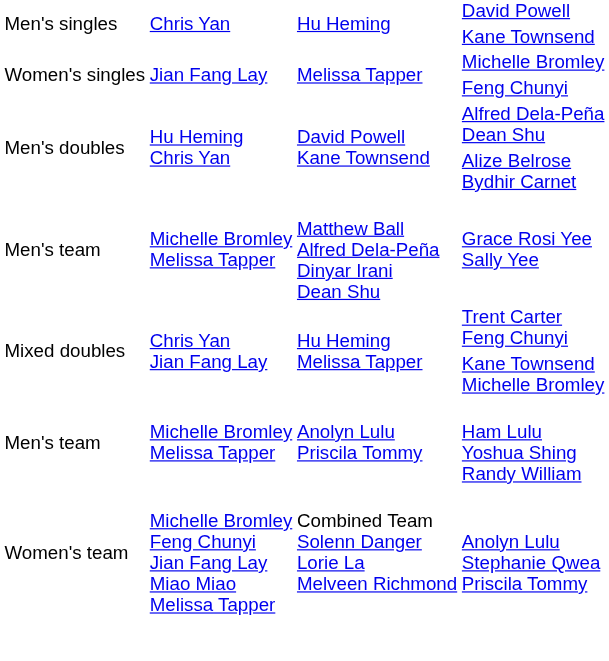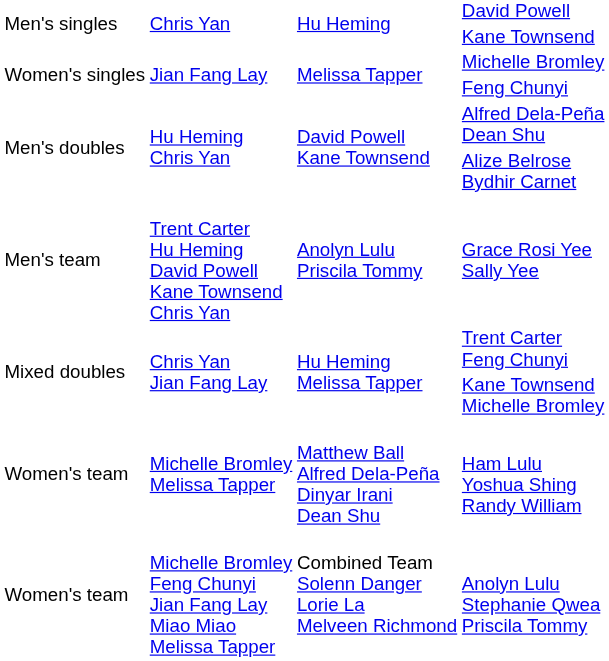Grace Rosi Yee Sally Yee | column 2: Michelle Bromley Melissa Tapper -> Trent Carter Hu Heming David Powell Kane Townsend Chris Yan
Grace Rosi Yee Sally Yee | column 3: Matthew Ball Alfred Dela-Peña Dinyar Irani Dean Shu -> Anolyn Lulu Priscila Tommy
Ham Lulu Yoshua Shing Randy William | column 1: Men's team -> Women's team
Ham Lulu Yoshua Shing Randy William | column 3: Anolyn Lulu Priscila Tommy -> Matthew Ball Alfred Dela-Peña Dinyar Irani Dean Shu
